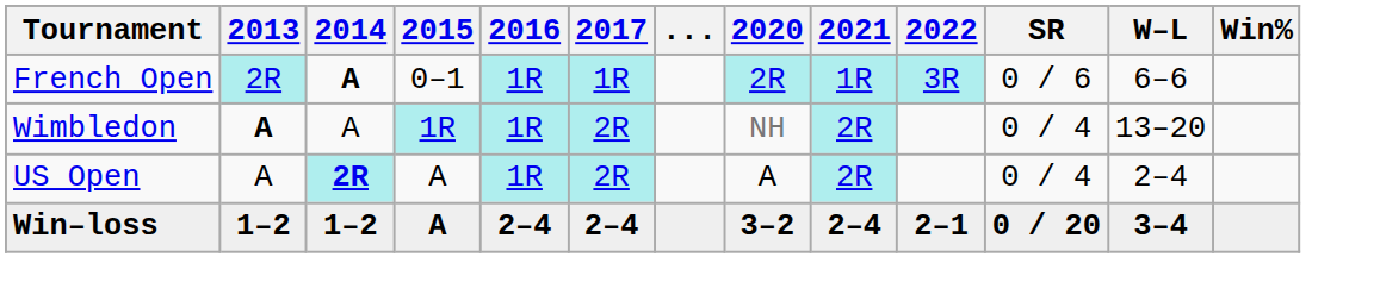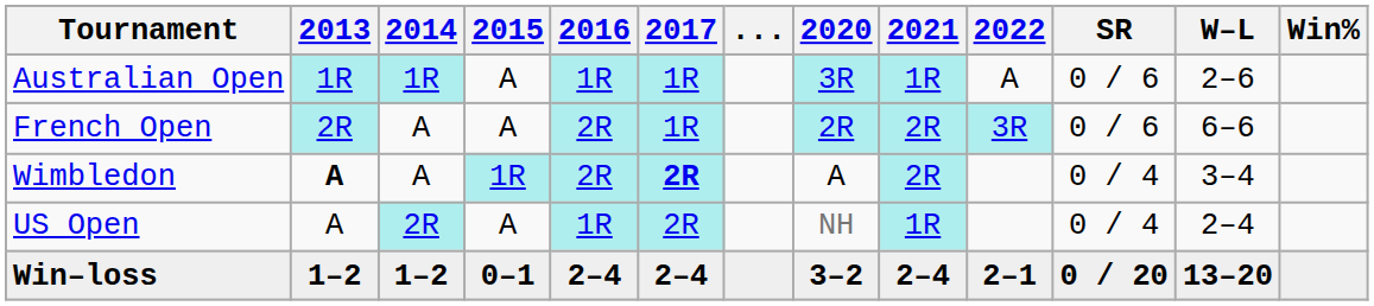+ row: Australian Open | 1R | 1R | A | 1R | 1R | 3R | 1R | A | 0 / 6 | 2–6
French Open | 2014: bold -> normal
French Open | 2015: 0–1 -> A
French Open | 2016: 1R -> 2R
French Open | 2021: 1R -> 2R
Wimbledon | 2016: 1R -> 2R
Wimbledon | 2017: normal -> bold
Wimbledon | 2020: NH -> A
Wimbledon | W–L: 13–20 -> 3–4
US Open | 2014: bold -> normal
US Open | 2020: A -> NH
US Open | 2021: 2R -> 1R
Win–loss | 2015: A -> 0–1
Win–loss | W–L: 3–4 -> 13–20
